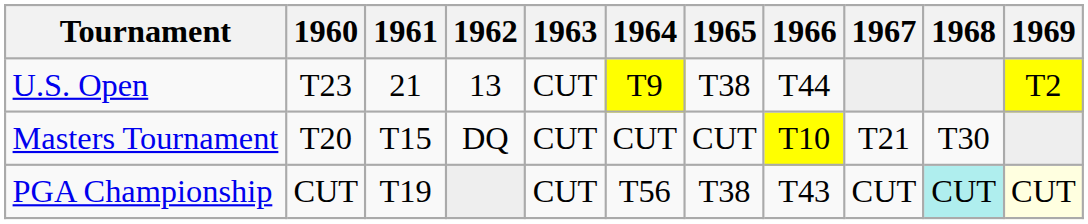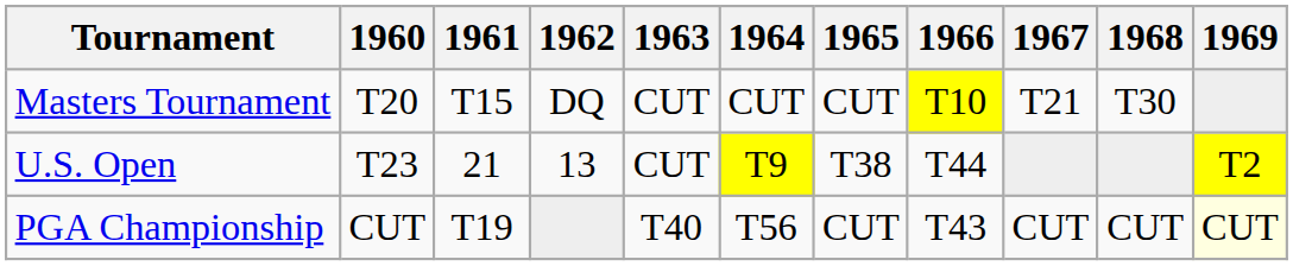rows swapped: Masters Tournament <-> U.S. Open
PGA Championship | 1963: CUT -> T40
PGA Championship | 1965: T38 -> CUT
PGA Championship | 1968: paleturquoise background -> no background
